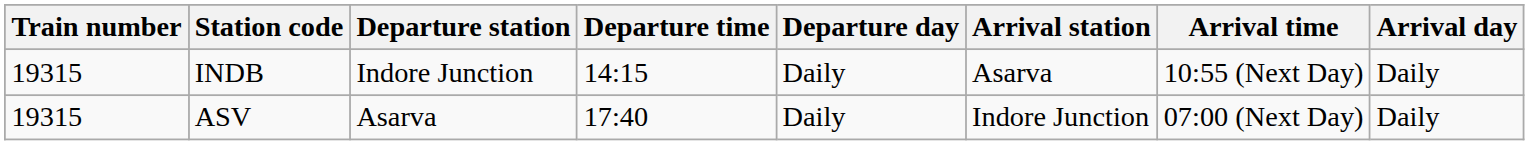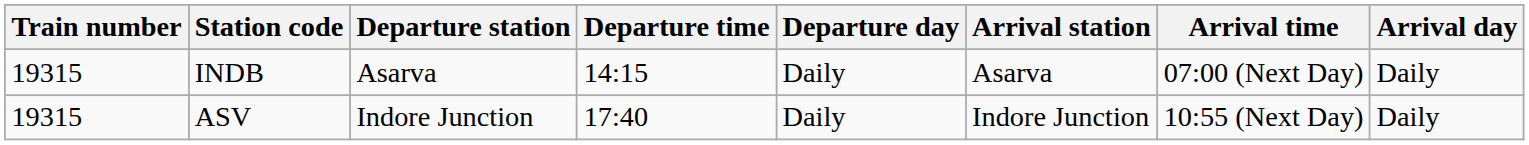INDB | Departure station: Indore Junction -> Asarva
INDB | Arrival time: 10:55 (Next Day) -> 07:00 (Next Day)
ASV | Departure station: Asarva -> Indore Junction
ASV | Arrival time: 07:00 (Next Day) -> 10:55 (Next Day)
